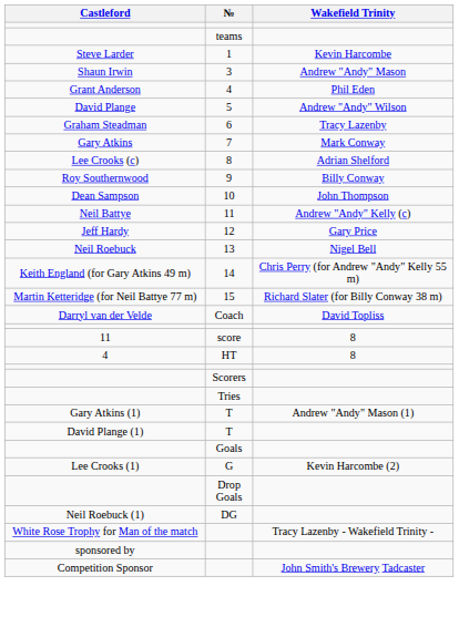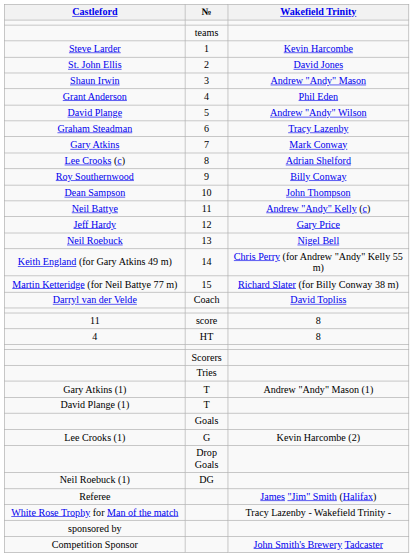+ row: St. John Ellis | 2 | David Jones
+ row: Referee | James "Jim" Smith (Halifax)
